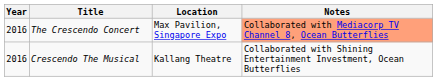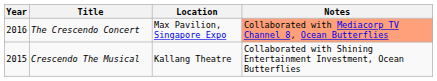Crescendo The Musical | Year: 2016 -> 2015
